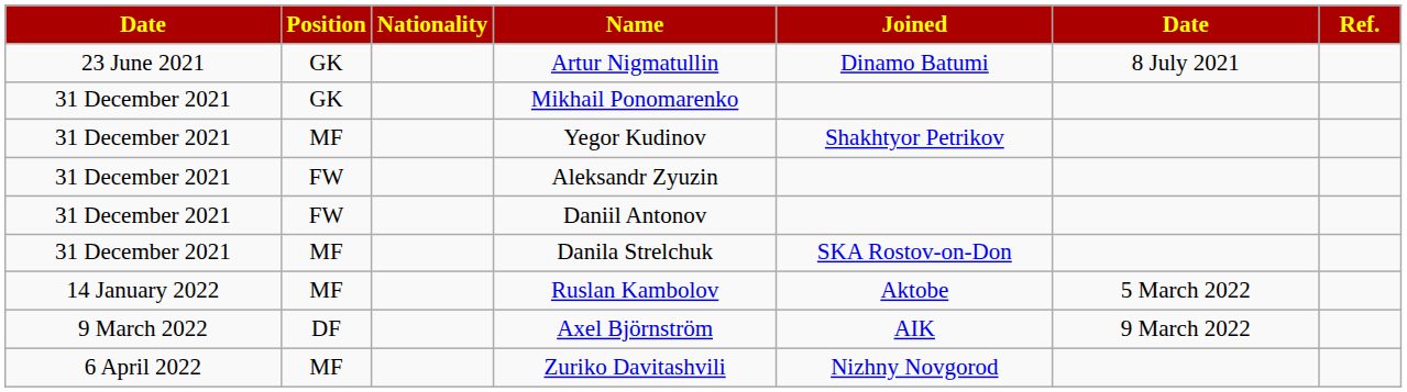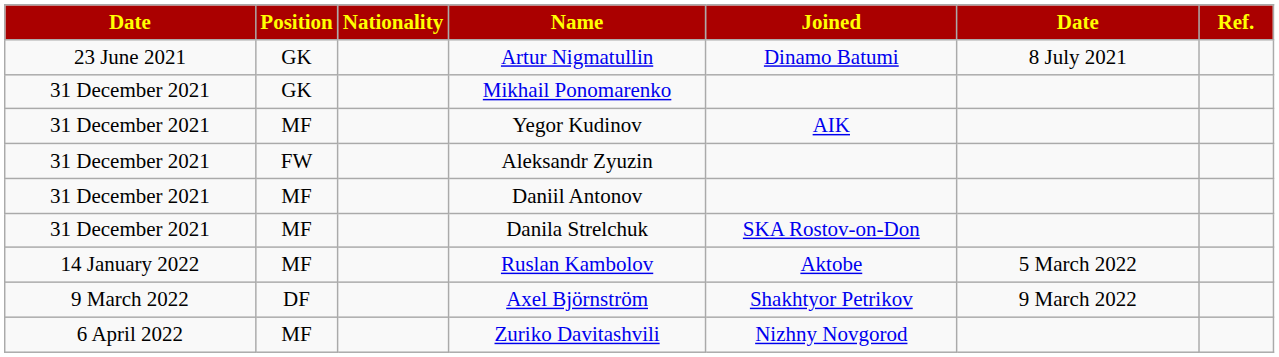Yegor Kudinov | Joined: Shakhtyor Petrikov -> AIK
Daniil Antonov | Position: FW -> MF
Axel Björnström | Joined: AIK -> Shakhtyor Petrikov
